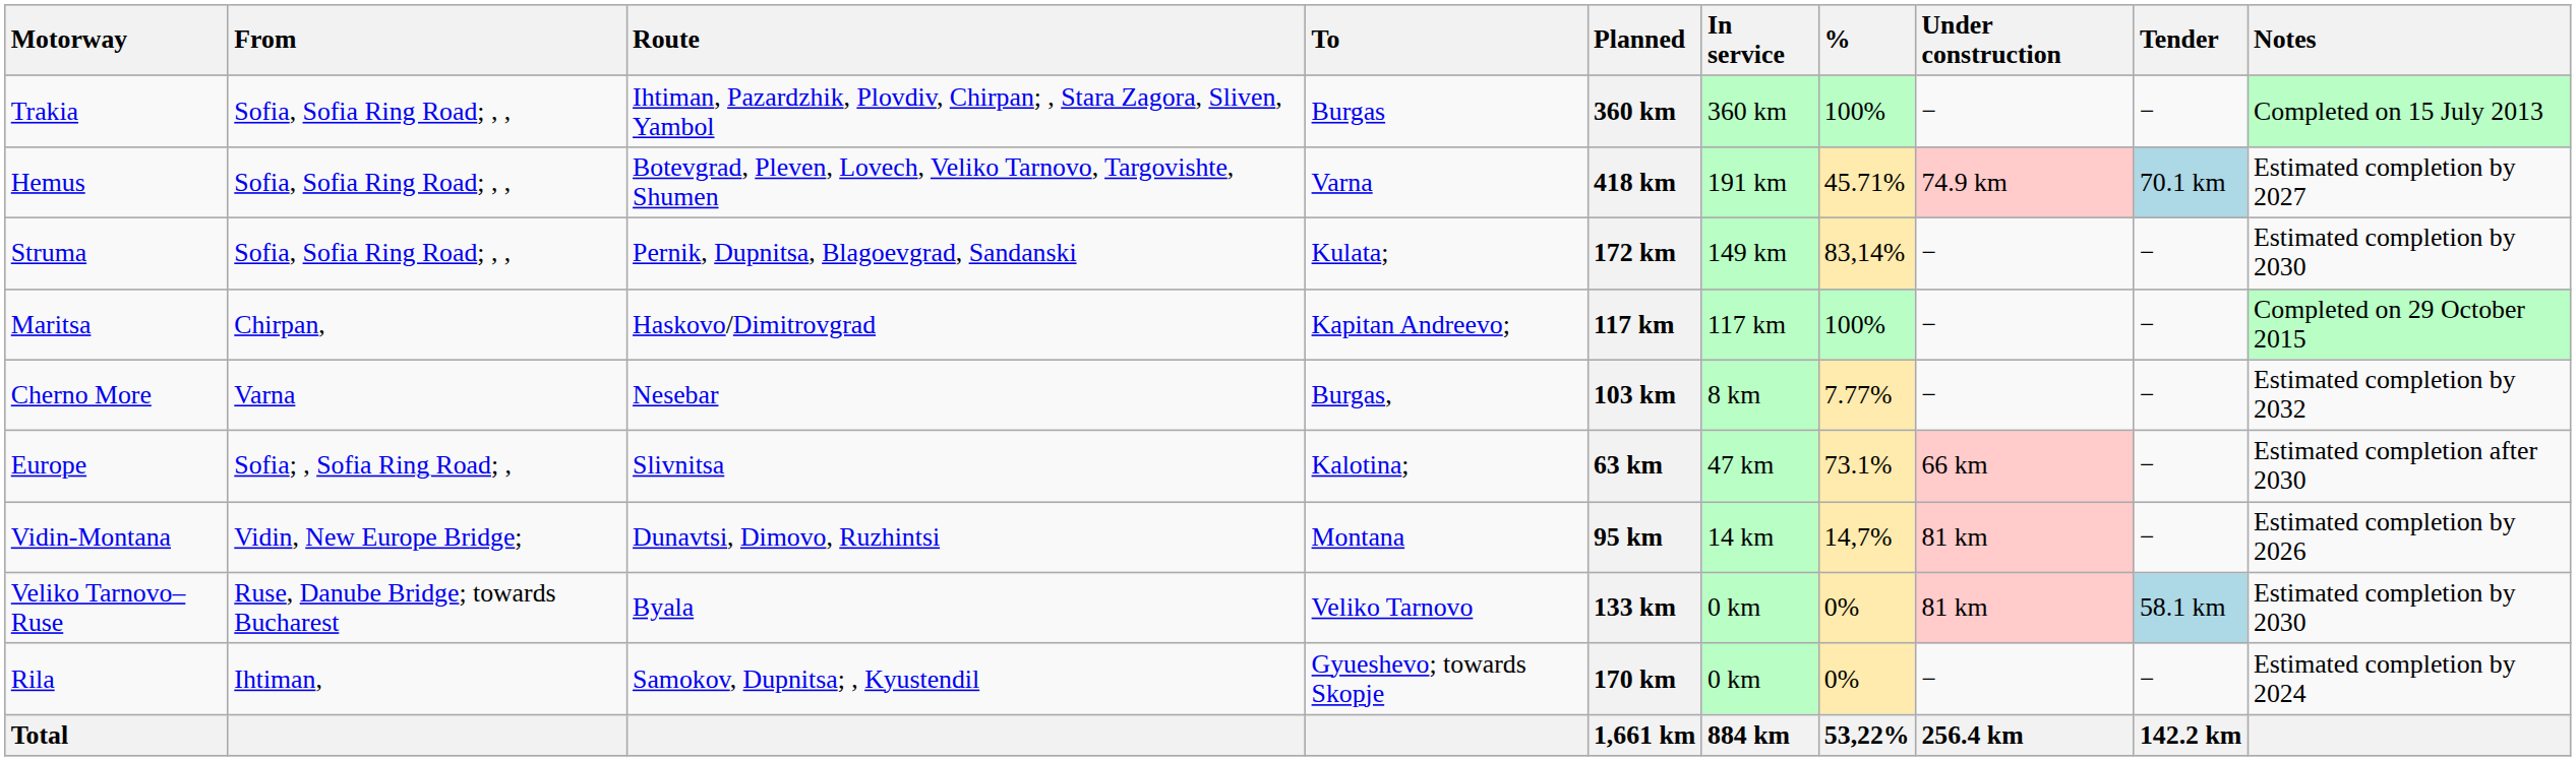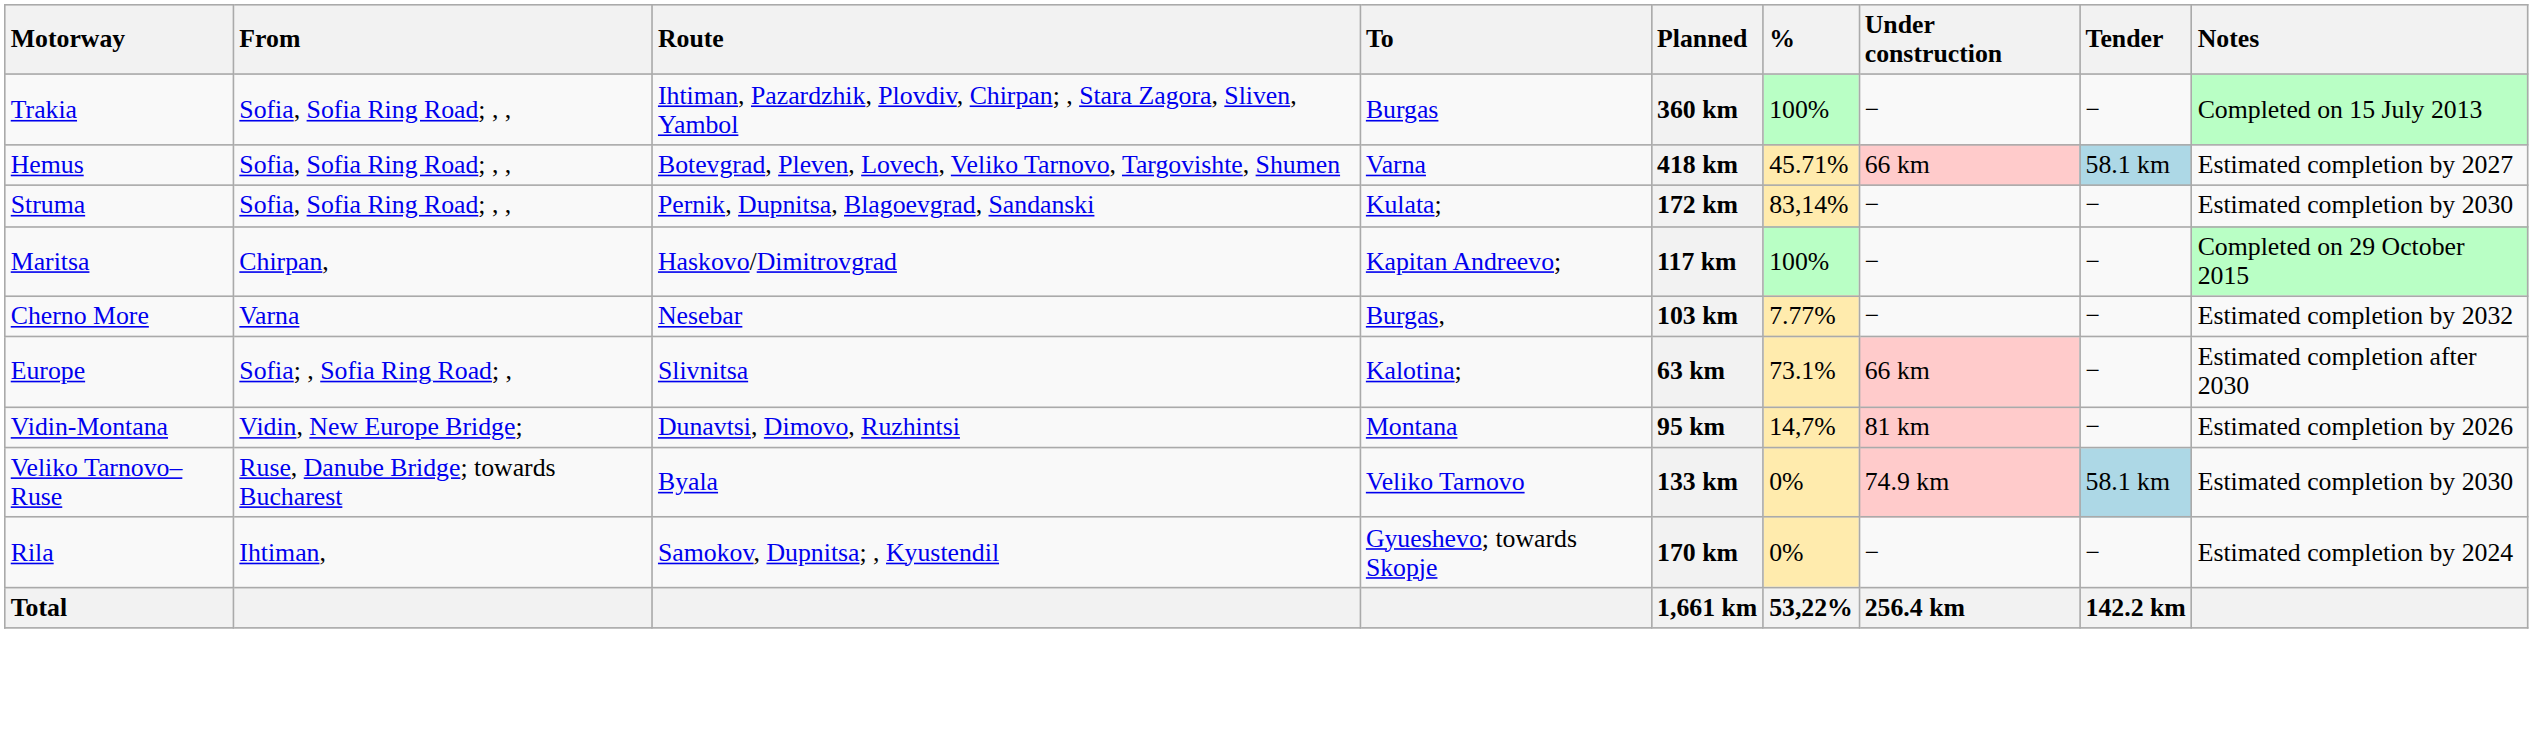- column: In service | 360 km | 191 km | 149 km | 117 km | 8 km | 47 km | 14 km | 0 km | 0 km | 884 km
Hemus | Under construction: 74.9 km -> 66 km
Hemus | Tender: 70.1 km -> 58.1 km
Veliko Tarnovo–Ruse | Under construction: 81 km -> 74.9 km
